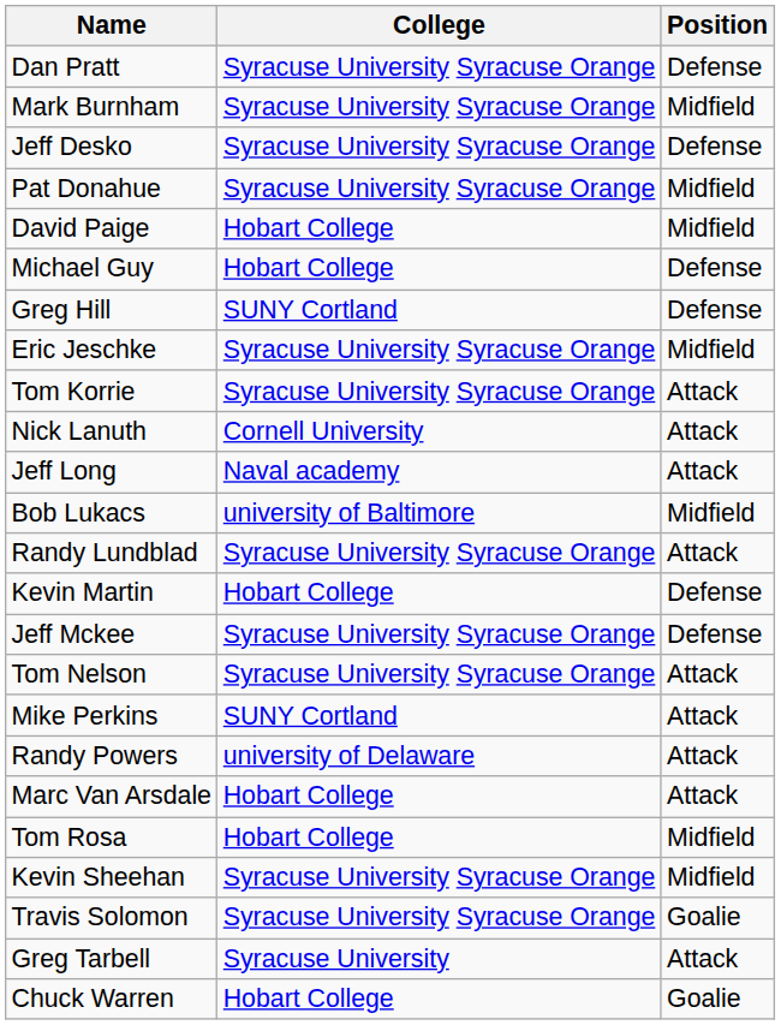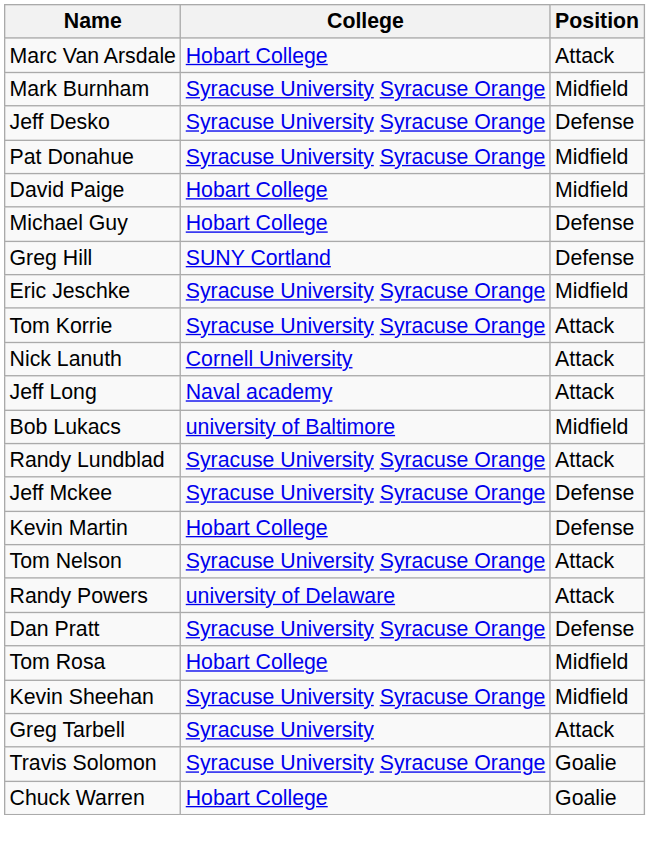rows swapped: Marc Van Arsdale <-> Dan Pratt
rows swapped: Kevin Martin <-> Jeff Mckee
- row: Mike Perkins | SUNY Cortland | Attack
rows swapped: Travis Solomon <-> Greg Tarbell
